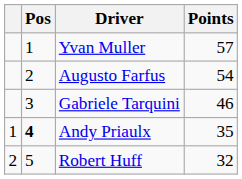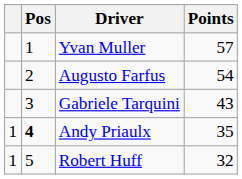Gabriele Tarquini | Points: 46 -> 43
Robert Huff | column 1: 2 -> 1
